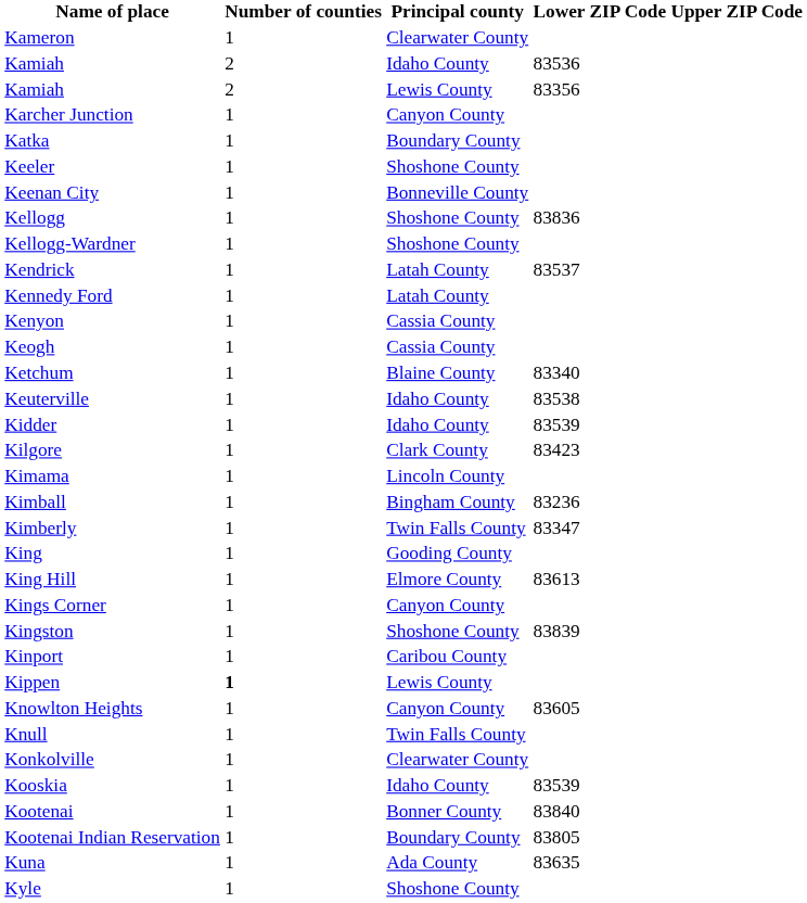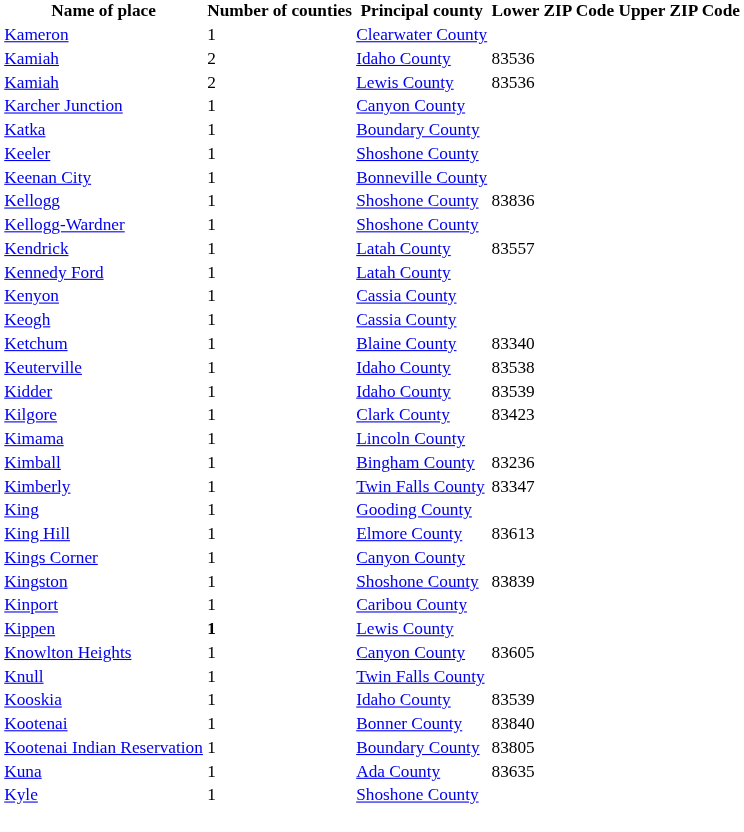Kamiah / Lewis County | Lower ZIP Code: 83356 -> 83536
Kendrick | Lower ZIP Code: 83537 -> 83557
- row: Konkolville | 1 | Clearwater County
